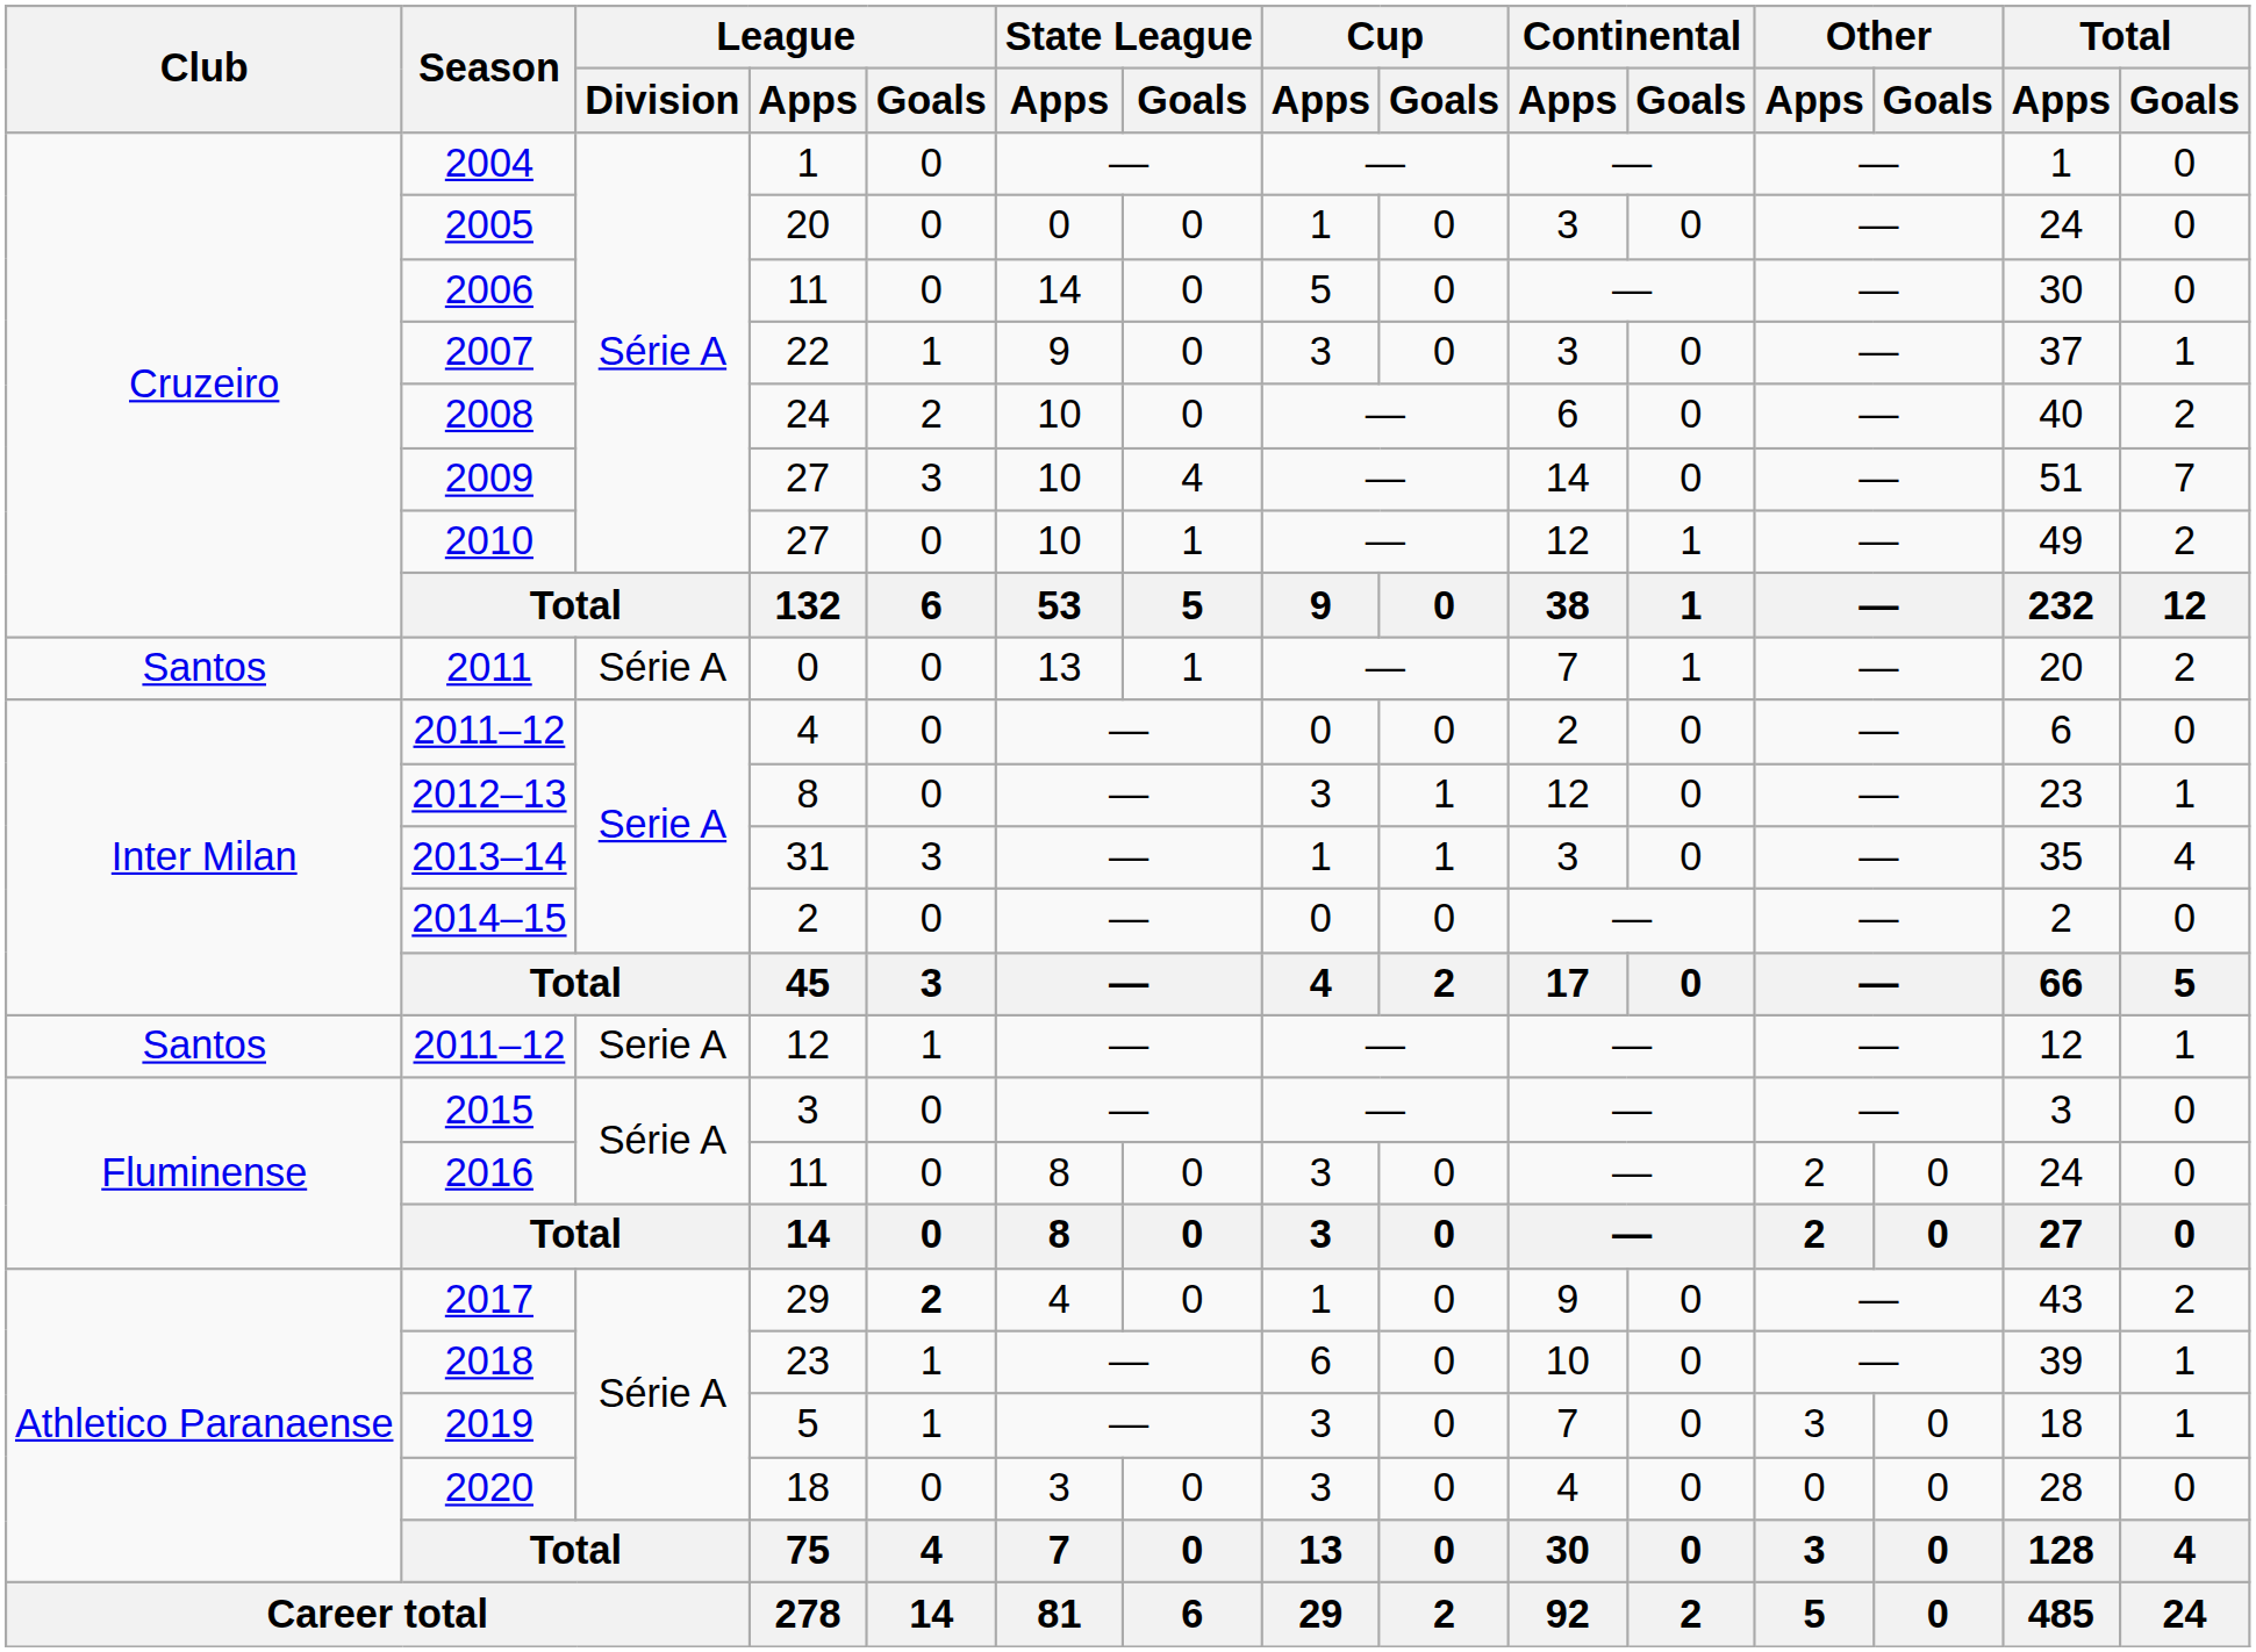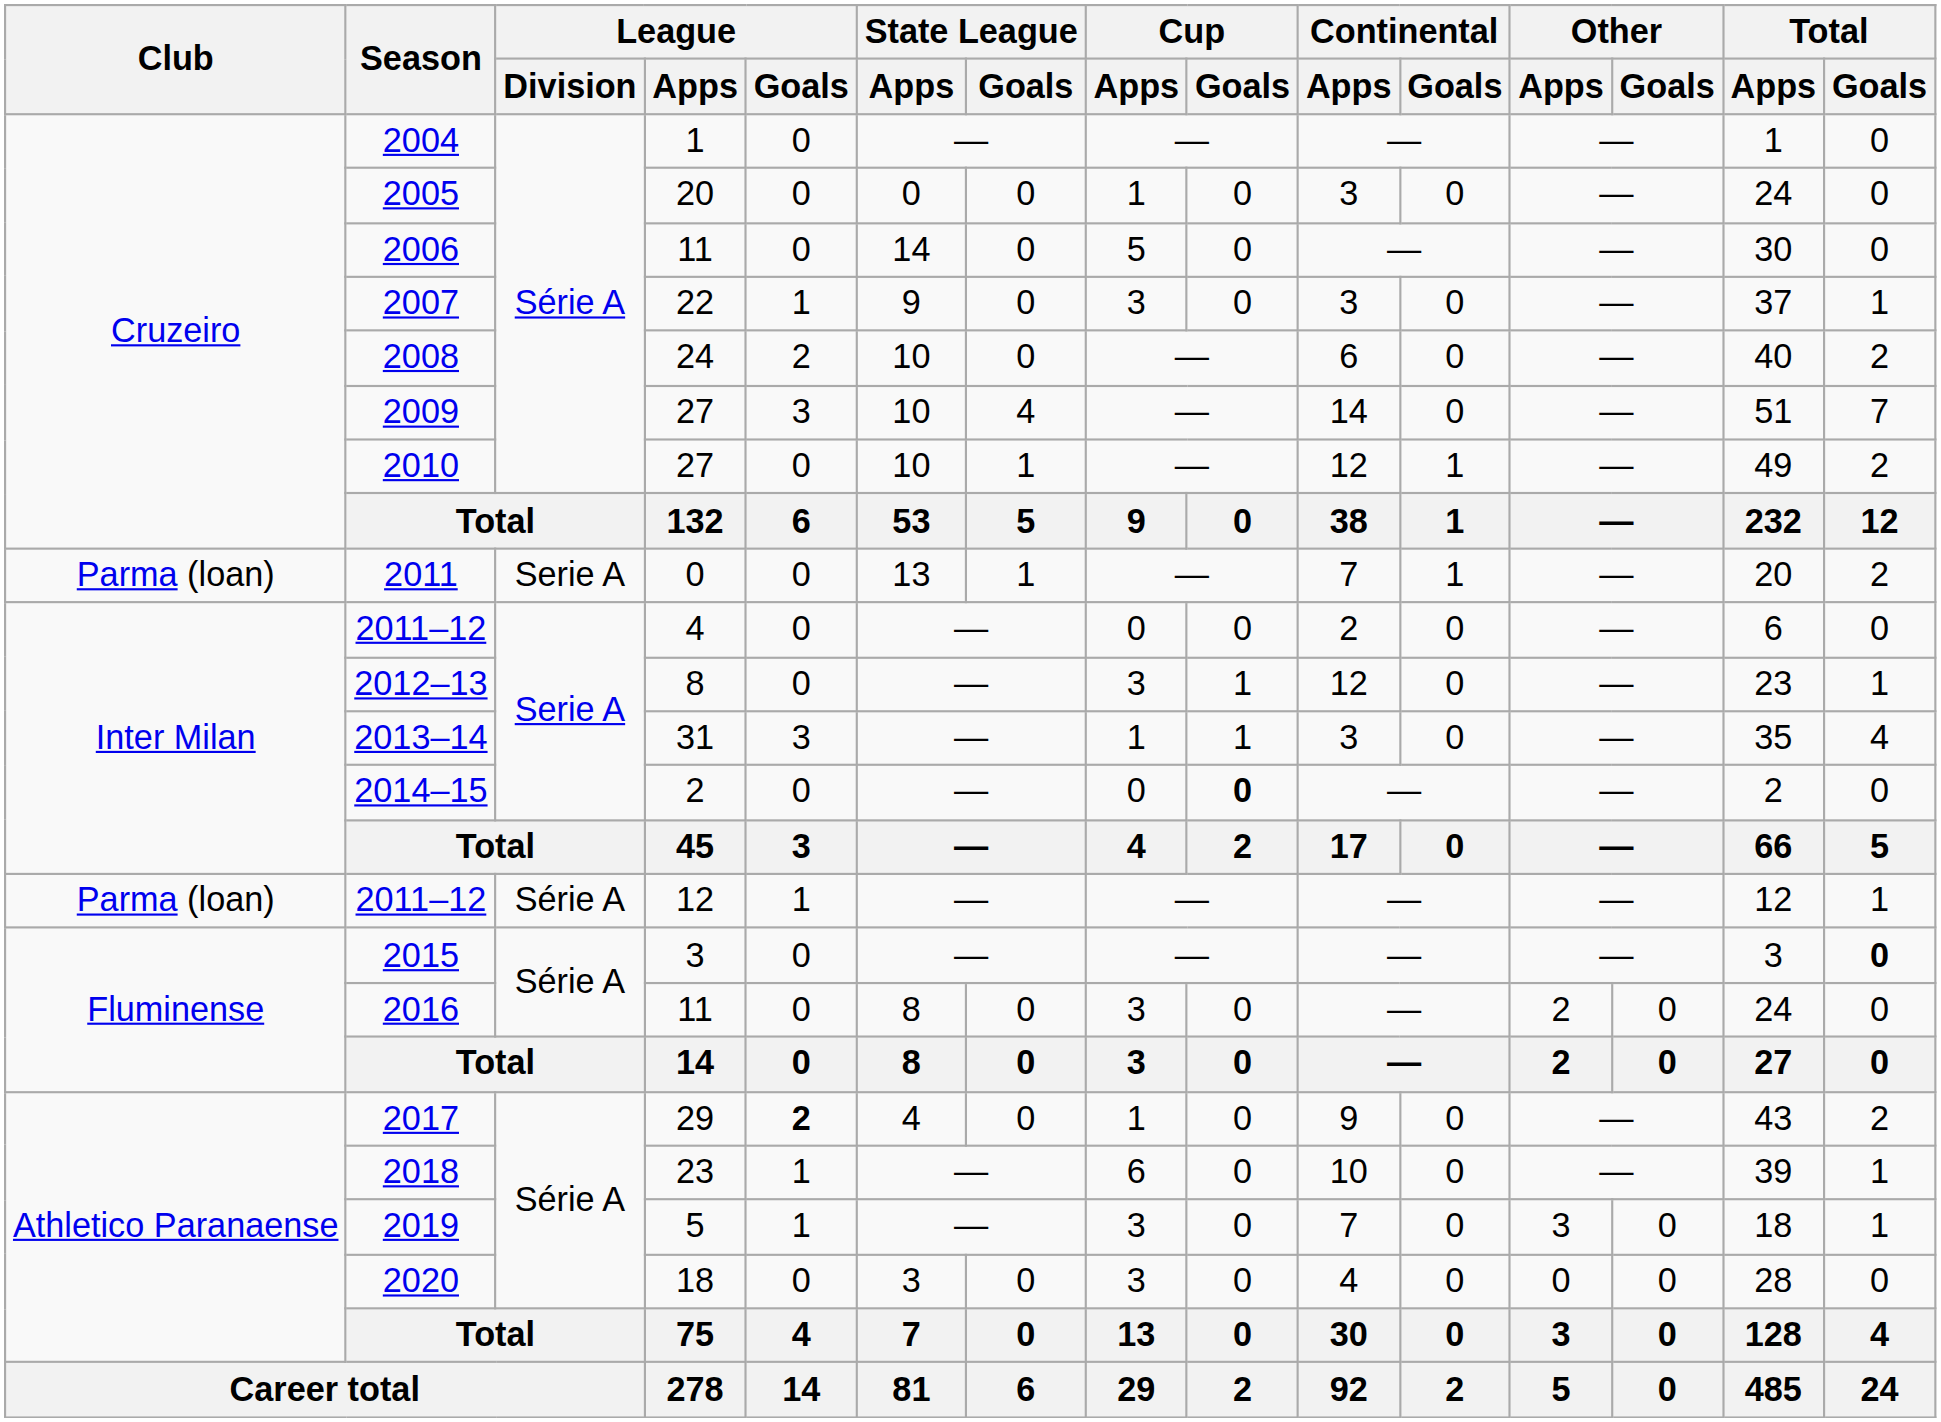2011 | Club: Santos -> Parma (loan)
2011 | League / Division: Série A -> Serie A
2014–15 | Cup / Goals: normal -> bold
2011–12 / 12 | Club: Santos -> Parma (loan)
2011–12 / 12 | League / Division: Serie A -> Série A
2015 | Total / Goals: normal -> bold
